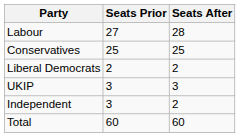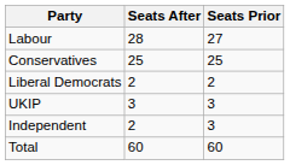columns swapped: Seats Prior <-> Seats After
